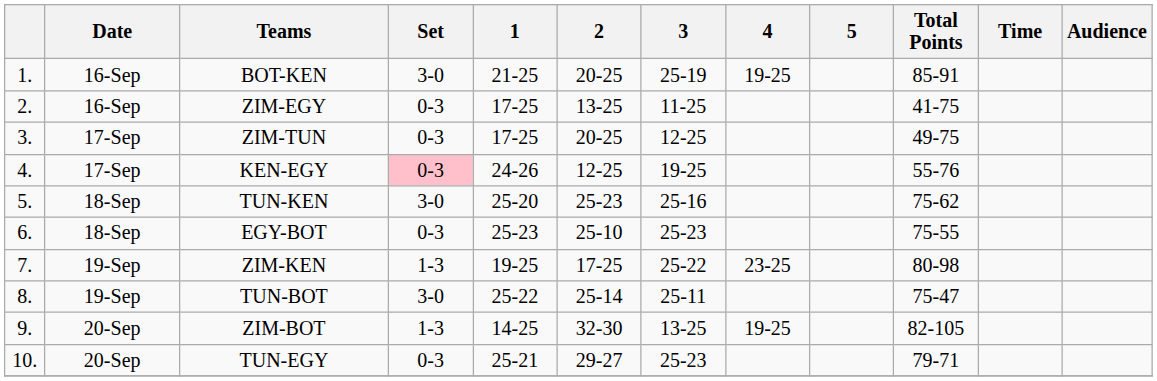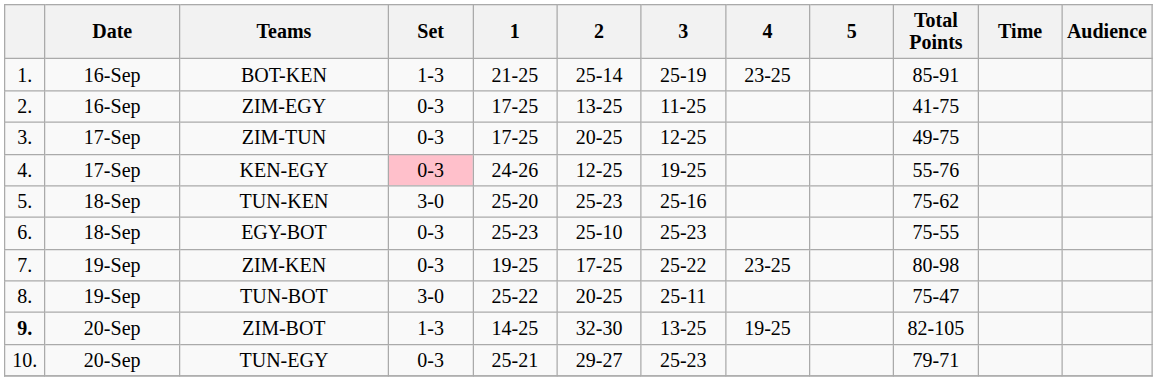BOT-KEN | Set: 3-0 -> 1-3
BOT-KEN | 2: 20-25 -> 25-14
BOT-KEN | 4: 19-25 -> 23-25
ZIM-KEN | Set: 1-3 -> 0-3
TUN-BOT | 2: 25-14 -> 20-25
ZIM-BOT | column 1: normal -> bold
